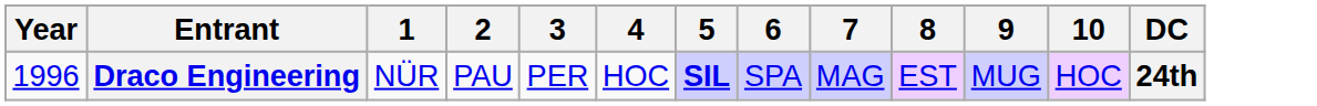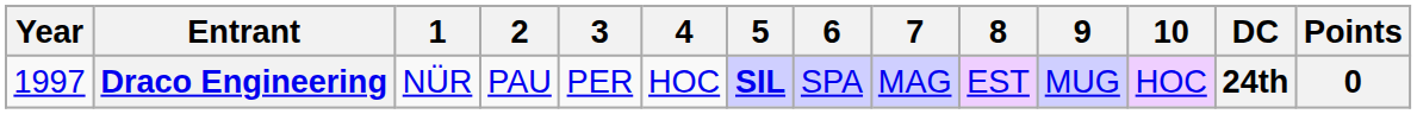+ column: Points | 0
Draco Engineering | Year: 1996 -> 1997
